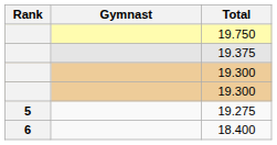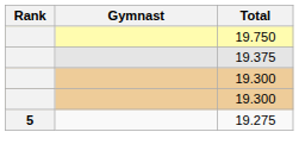- row: 6 | 18.400
